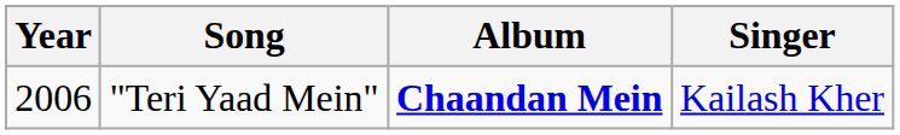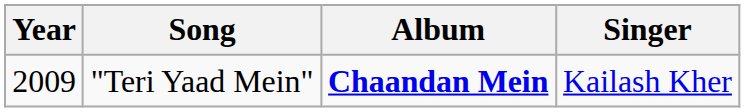"Teri Yaad Mein" | Year: 2006 -> 2009
